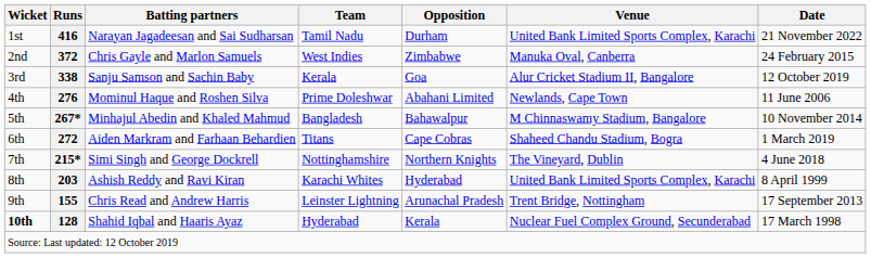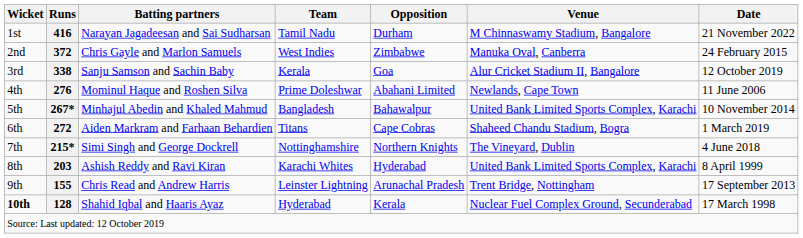416 | Venue: United Bank Limited Sports Complex, Karachi -> M Chinnaswamy Stadium, Bangalore
267* | Venue: M Chinnaswamy Stadium, Bangalore -> United Bank Limited Sports Complex, Karachi
